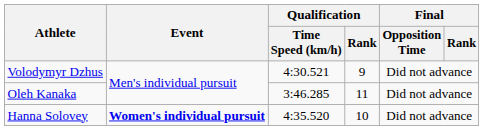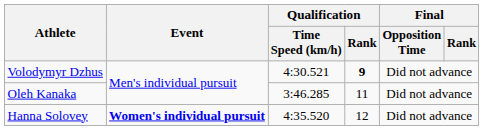Volodymyr Dzhus | Qualification / Rank: normal -> bold
Hanna Solovey | Qualification / Rank: 10 -> 12
